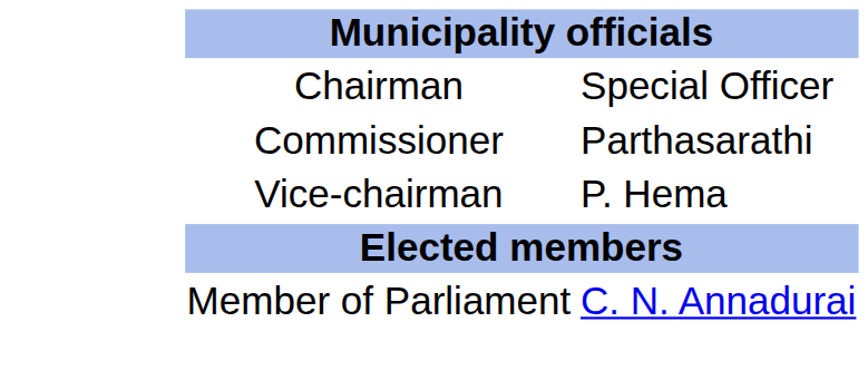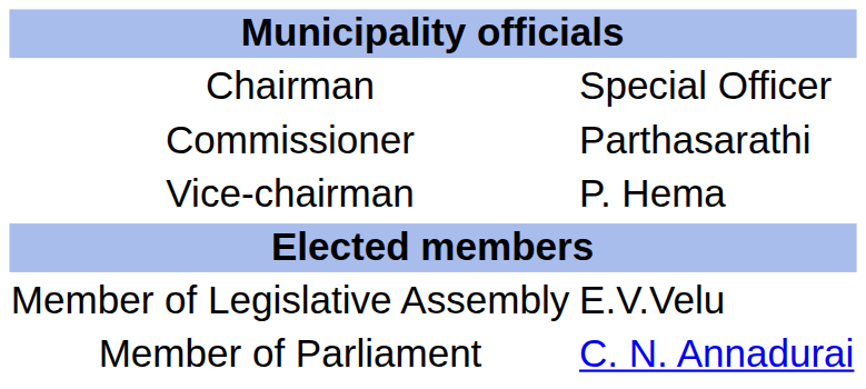+ row: Member of Legislative Assembly | E.V.Velu
